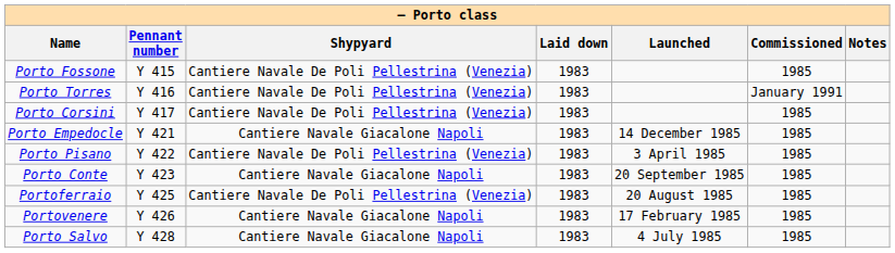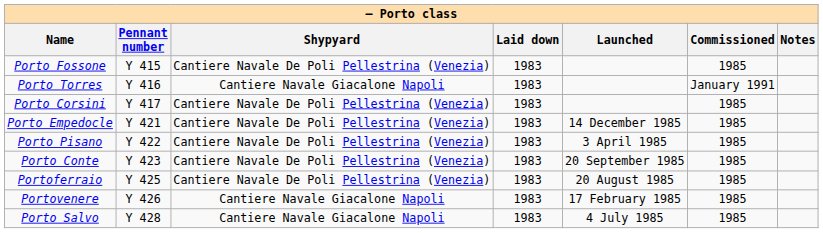Porto Torres | Shypyard: Cantiere Navale De Poli Pellestrina (Venezia) -> Cantiere Navale Giacalone Napoli
Porto Empedocle | Shypyard: Cantiere Navale Giacalone Napoli -> Cantiere Navale De Poli Pellestrina (Venezia)
Porto Conte | Shypyard: Cantiere Navale Giacalone Napoli -> Cantiere Navale De Poli Pellestrina (Venezia)
